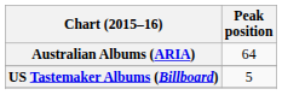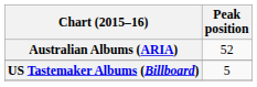Australian Albums (ARIA) | Peak position: 64 -> 52
